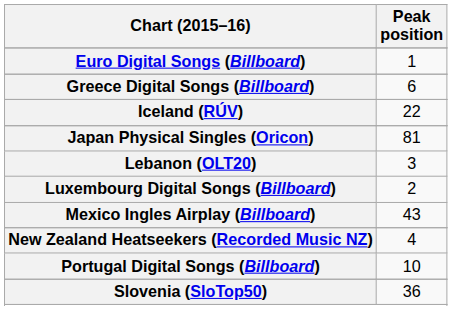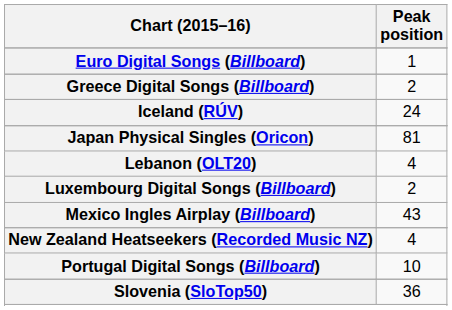Greece Digital Songs (Billboard) | Peak position: 6 -> 2
Iceland (RÚV) | Peak position: 22 -> 24
Lebanon (OLT20) | Peak position: 3 -> 4
